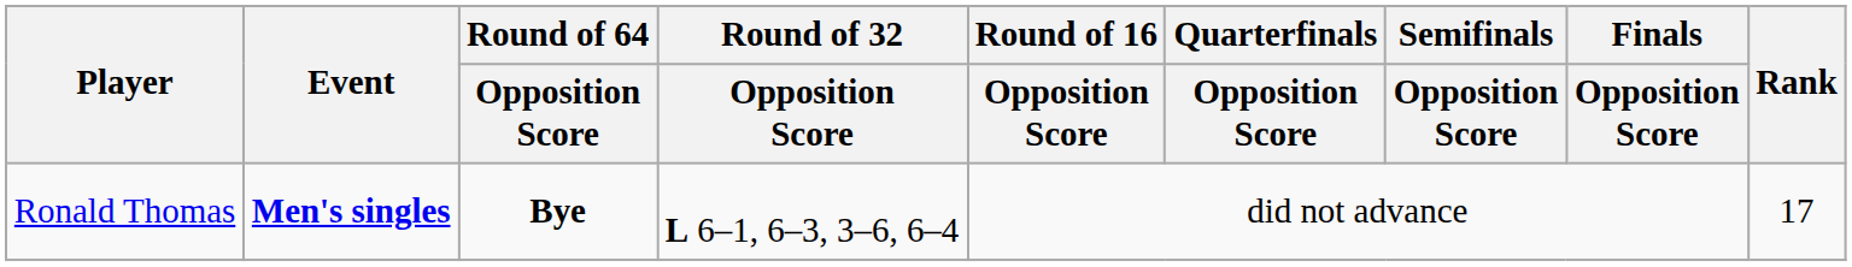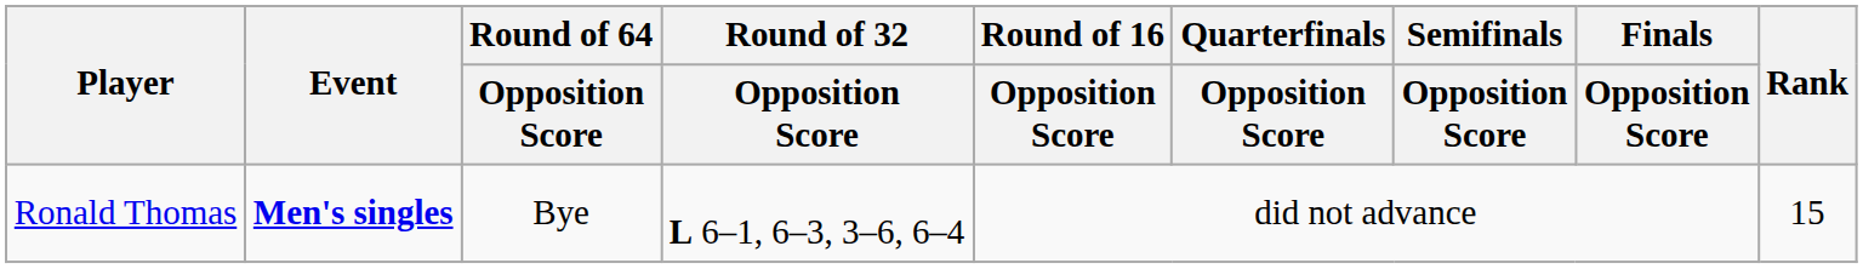Ronald Thomas | Round of 64 / Opposition Score: bold -> normal
Ronald Thomas | Rank: 17 -> 15
